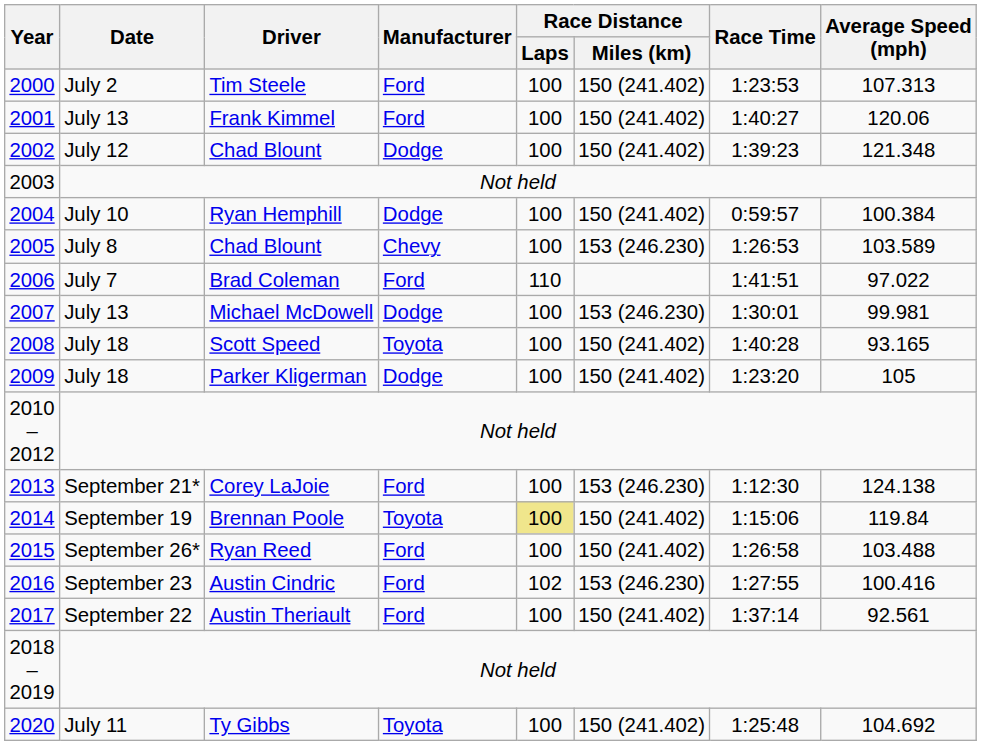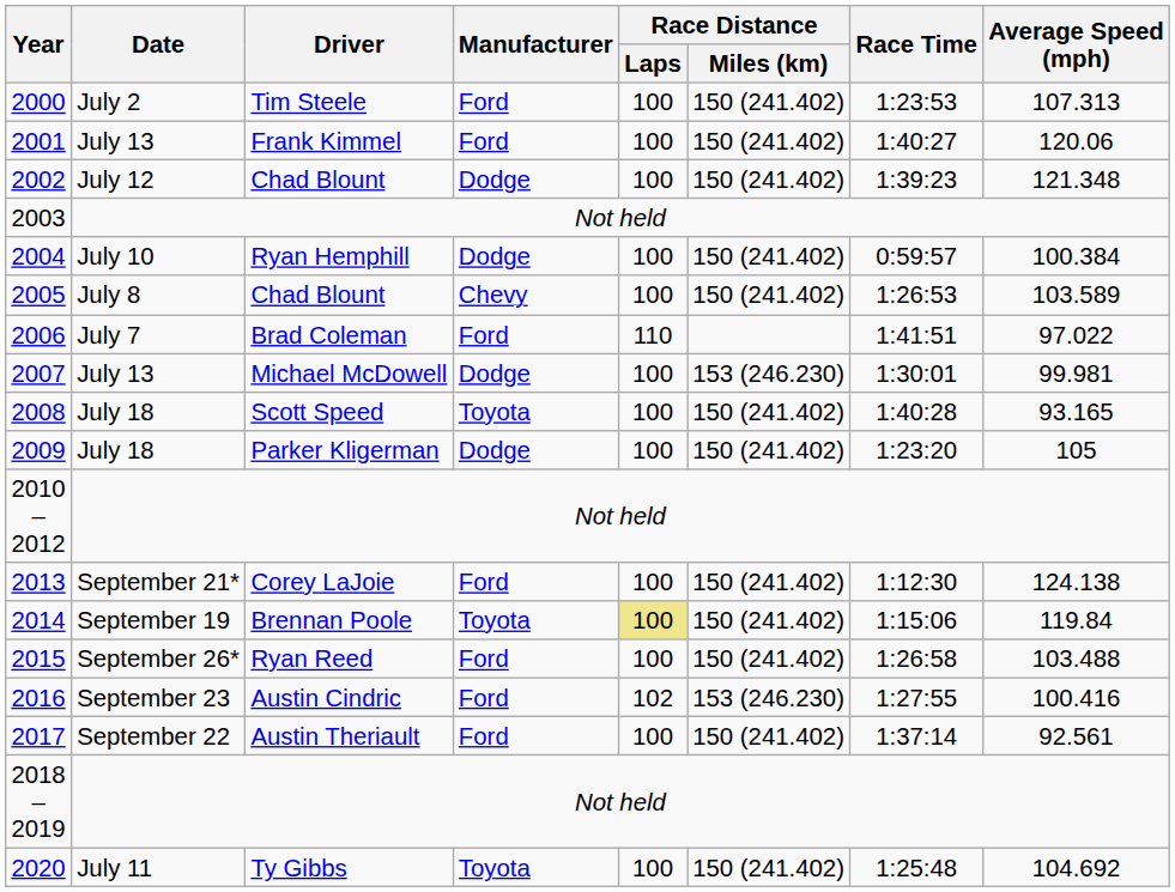2005 | Race Distance / Miles (km): 153 (246.230) -> 150 (241.402)
2013 | Race Distance / Miles (km): 153 (246.230) -> 150 (241.402)
